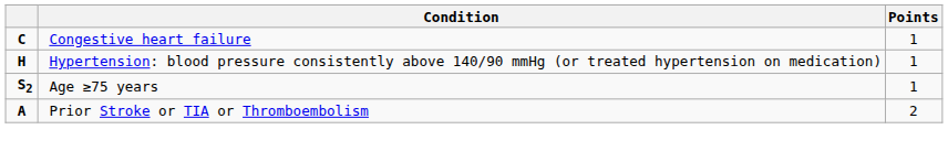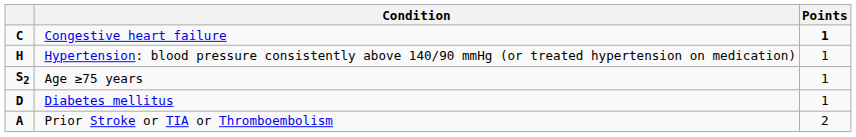Congestive heart failure | Points: normal -> bold
+ row: D | Diabetes mellitus | 1
